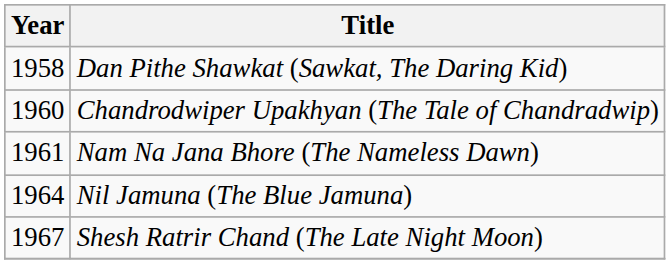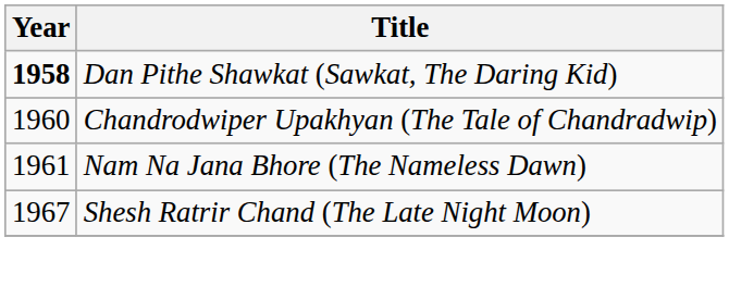Dan Pithe Shawkat (Sawkat, The Daring Kid) | Year: normal -> bold
- row: 1964 | Nil Jamuna (The Blue Jamuna)
